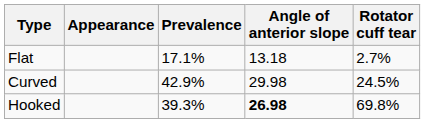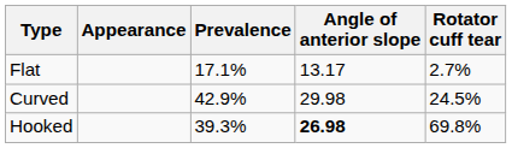Flat | Angle of anterior slope: 13.18 -> 13.17
